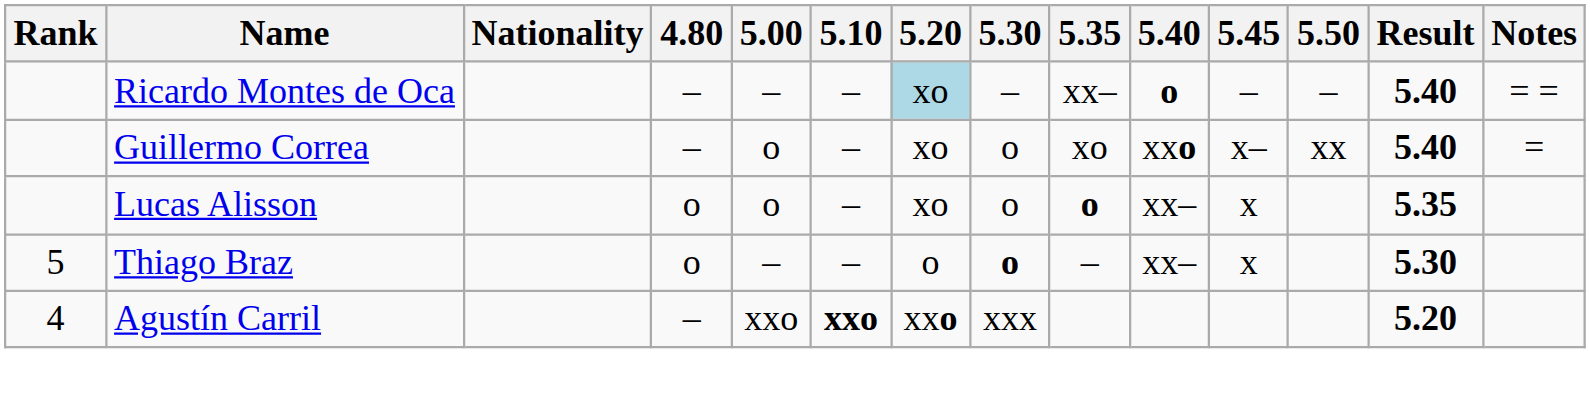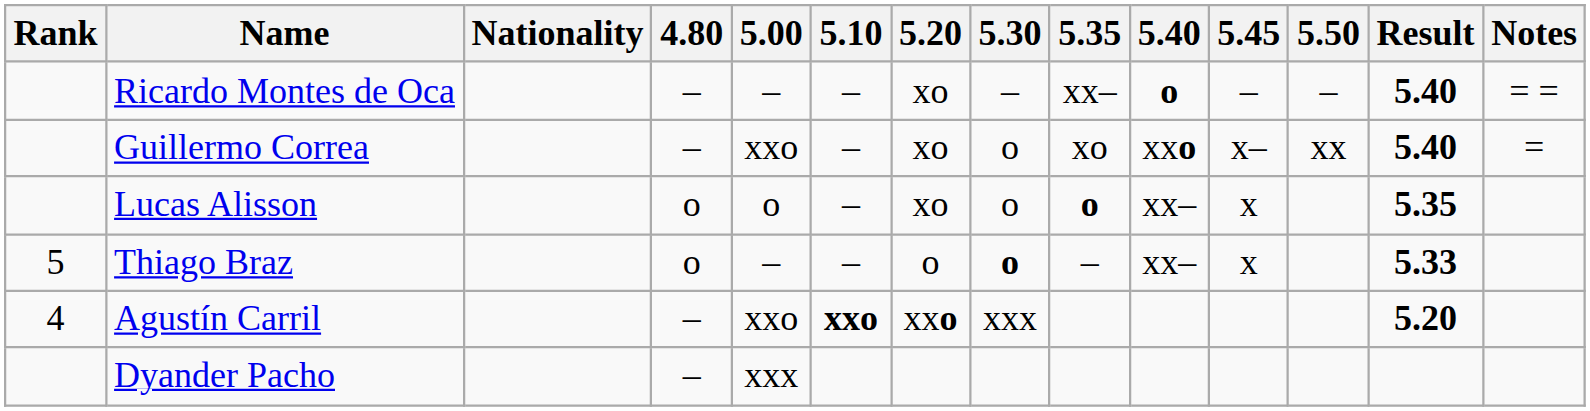Ricardo Montes de Oca | 5.20: lightblue background -> no background
Guillermo Correa | 5.00: o -> xxo
Thiago Braz | Result: 5.30 -> 5.33
+ row: Dyander Pacho | – | xxx
